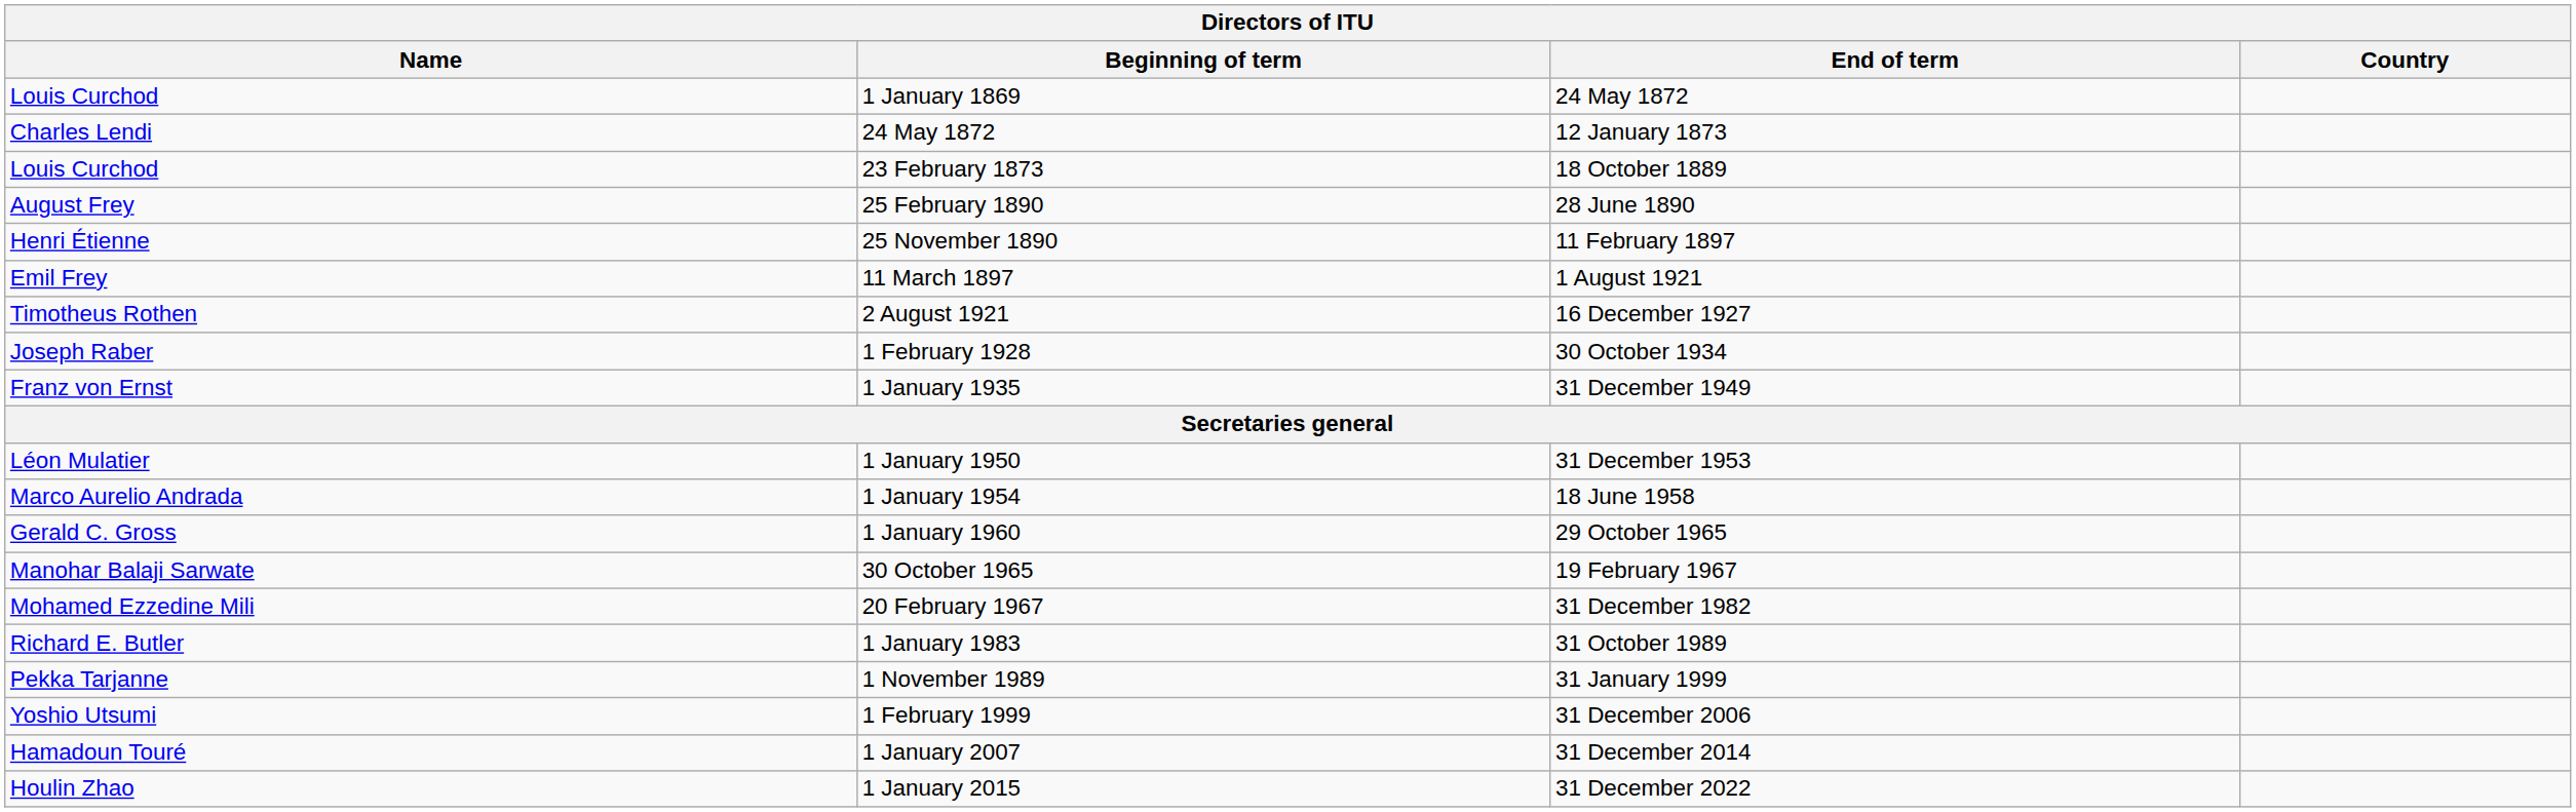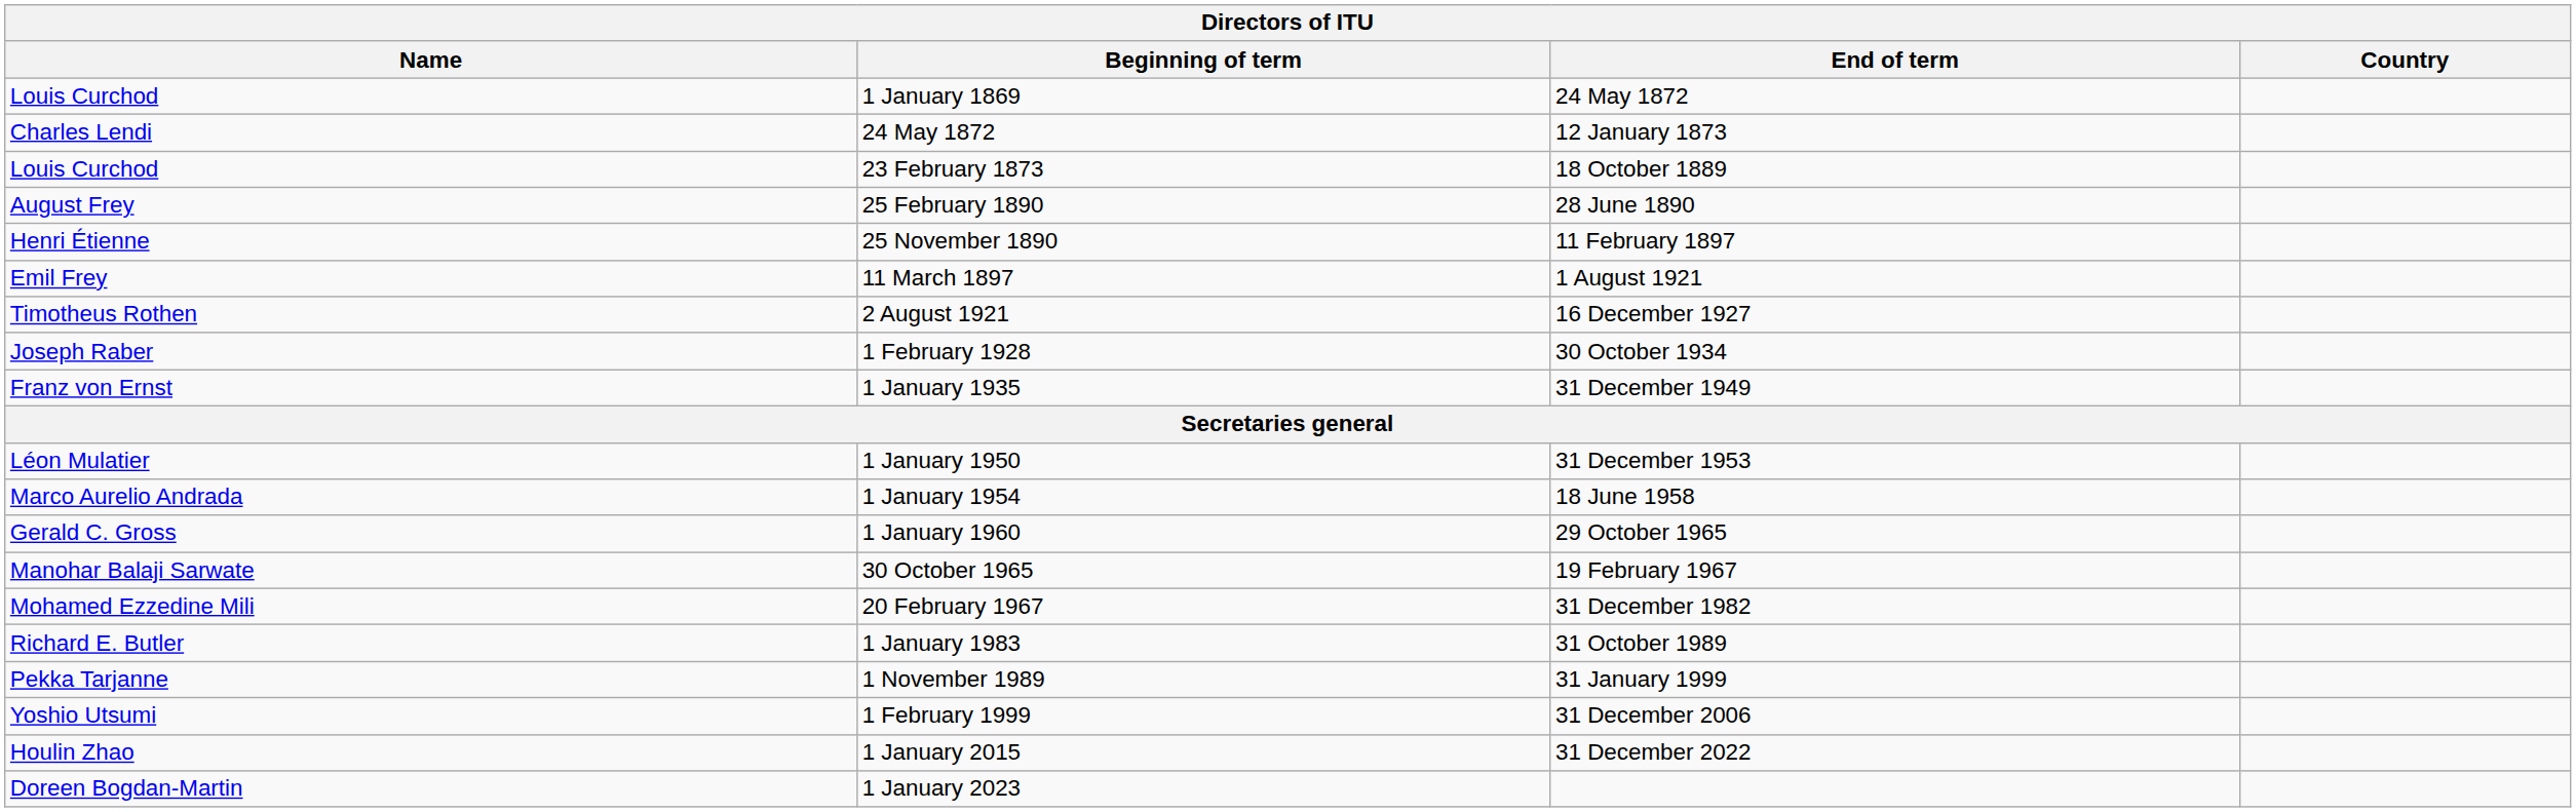- row: Hamadoun Touré | 1 January 2007 | 31 December 2014
+ row: Doreen Bogdan-Martin | 1 January 2023
